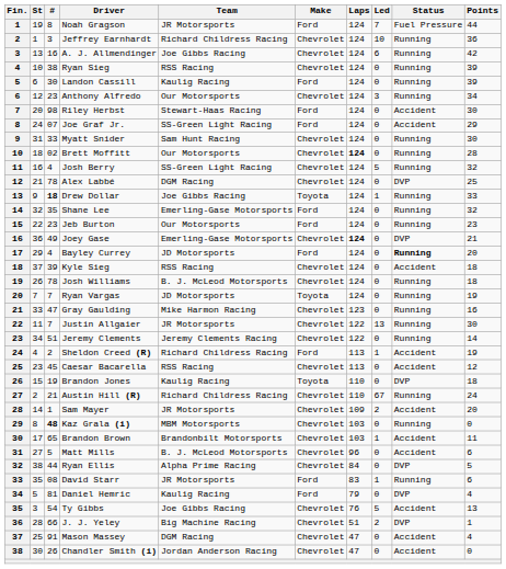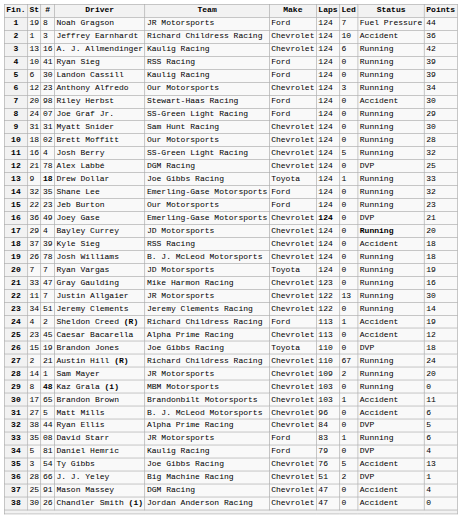Jeffrey Earnhardt | Status: Running -> Accident
A. J. Allmendinger | Team: Joe Gibbs Racing -> Kaulig Racing
Ryan Sieg | #: 38 -> 41
Ryan Sieg | Make: Chevrolet -> Ford
Joe Graf Jr. | Status: Accident -> Running
Myatt Snider | #: 33 -> 31
Brett Moffitt | Laps: bold -> normal
Bayley Currey | Make: Ford -> Chevrolet
Caesar Bacarella | Team: RSS Racing -> Alpha Prime Racing
Brandon Jones | Team: Kaulig Racing -> Joe Gibbs Racing
Sam Mayer | Status: Accident -> Running
